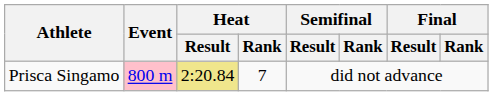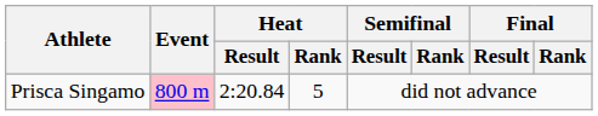Prisca Singamo | Heat / Result: khaki background -> no background
Prisca Singamo | Heat / Rank: 7 -> 5
